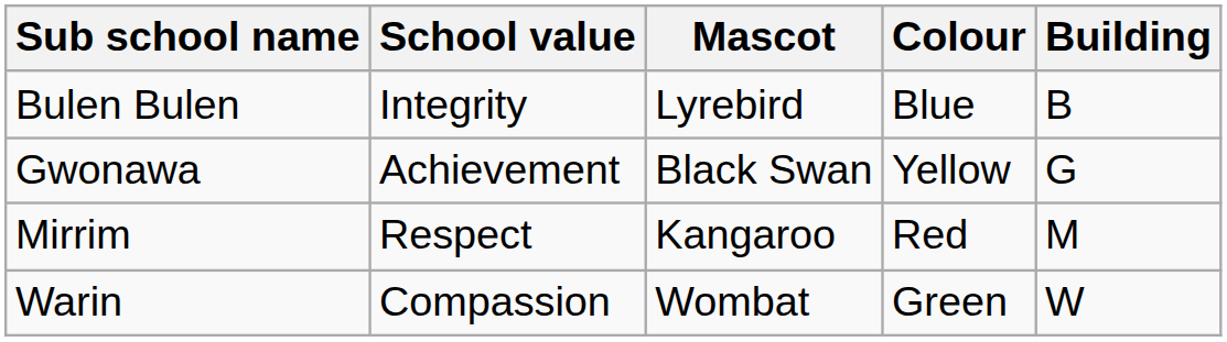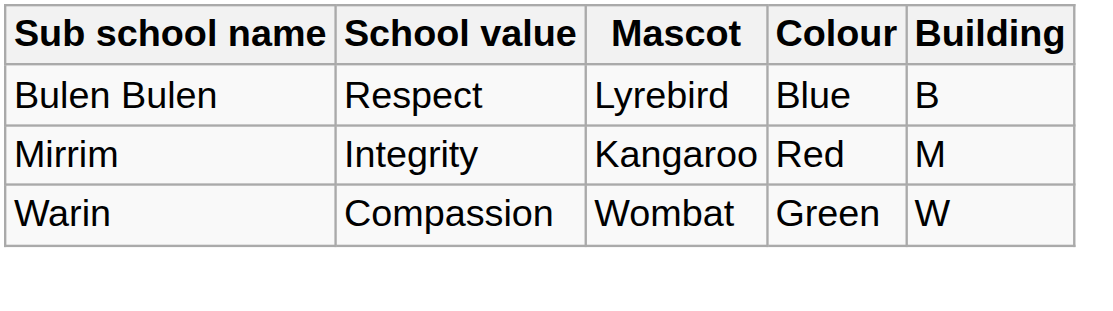Bulen Bulen | School value: Integrity -> Respect
- row: Gwonawa | Achievement | Black Swan | Yellow | G
Mirrim | School value: Respect -> Integrity
